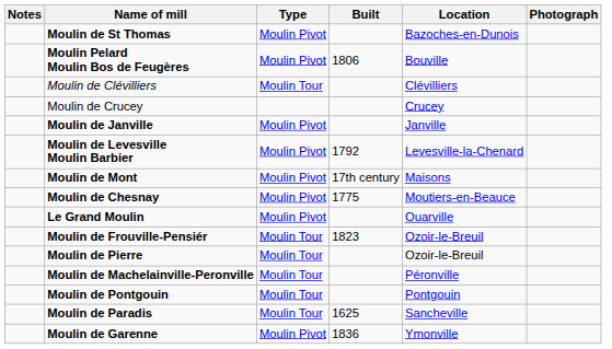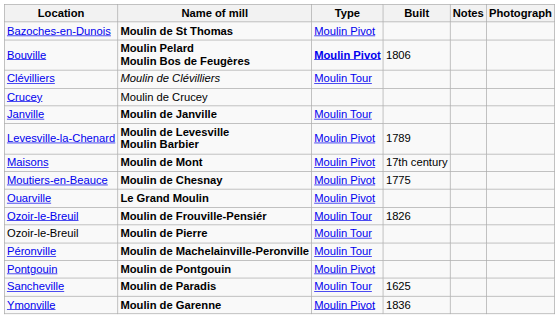columns swapped: Location <-> Notes
Moulin Pelard Moulin Bos de Feugères | Type: normal -> bold
Moulin de Janville | Type: Moulin Pivot -> Moulin Tour
Moulin de Levesville Moulin Barbier | Built: 1792 -> 1789
Moulin de Frouville-Pensiér | Built: 1823 -> 1826
Moulin de Pontgouin | Type: Moulin Tour -> Moulin Pivot
